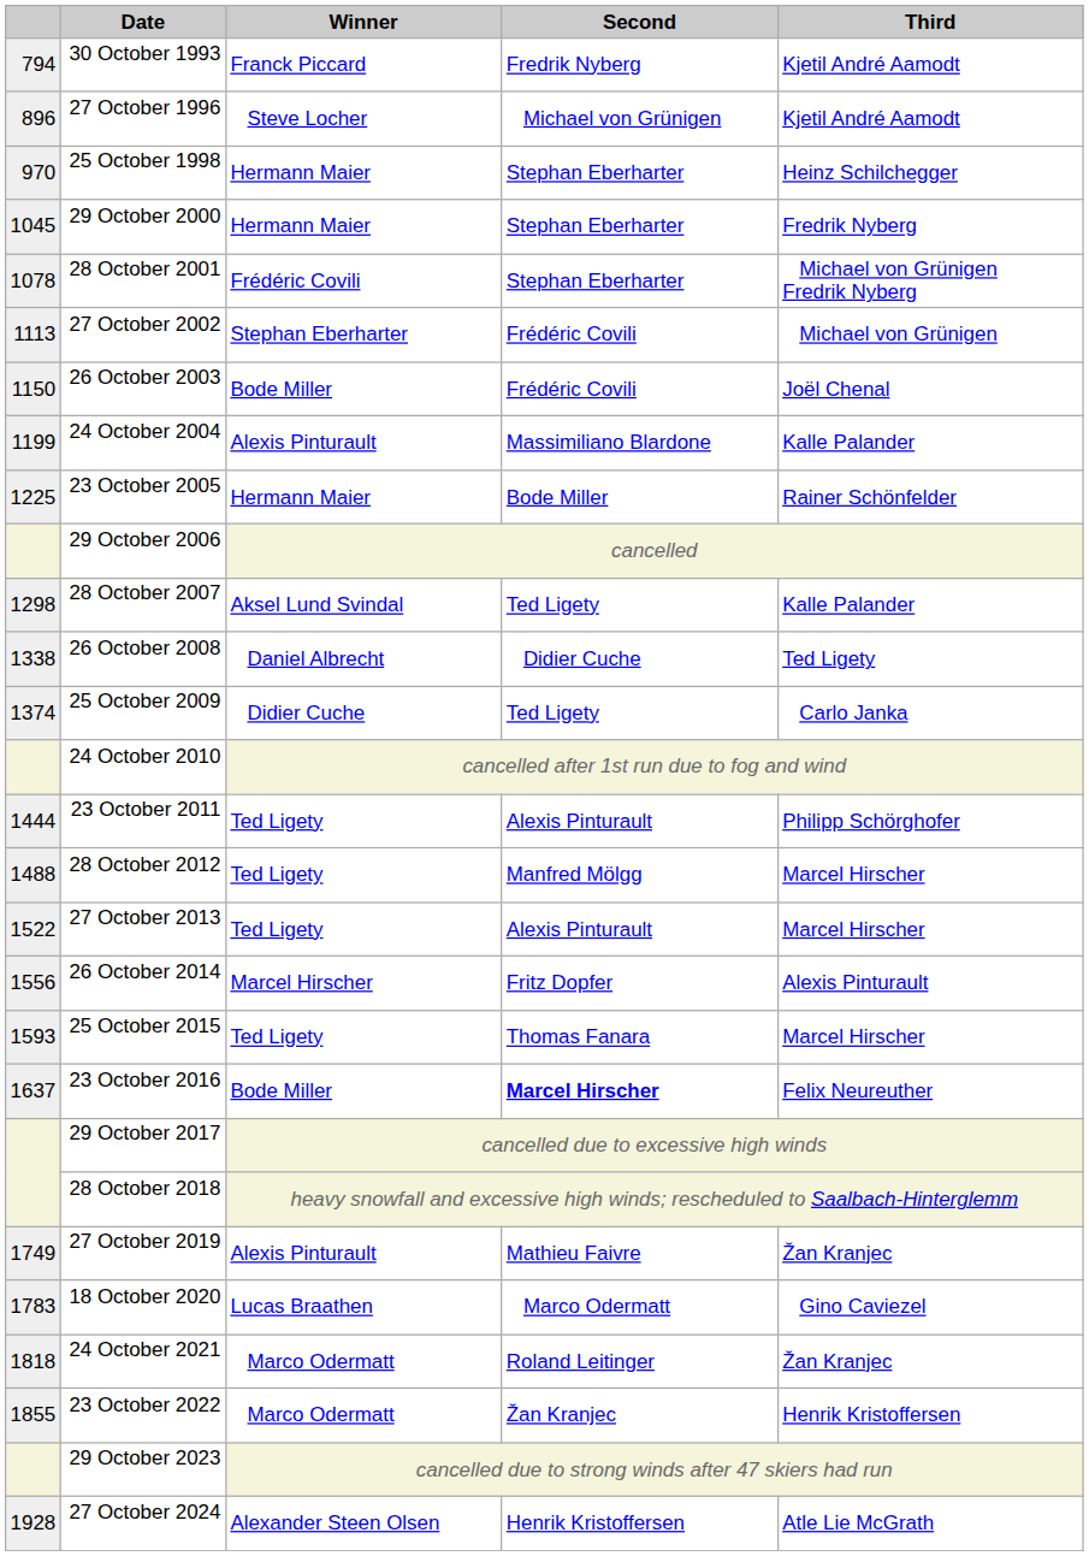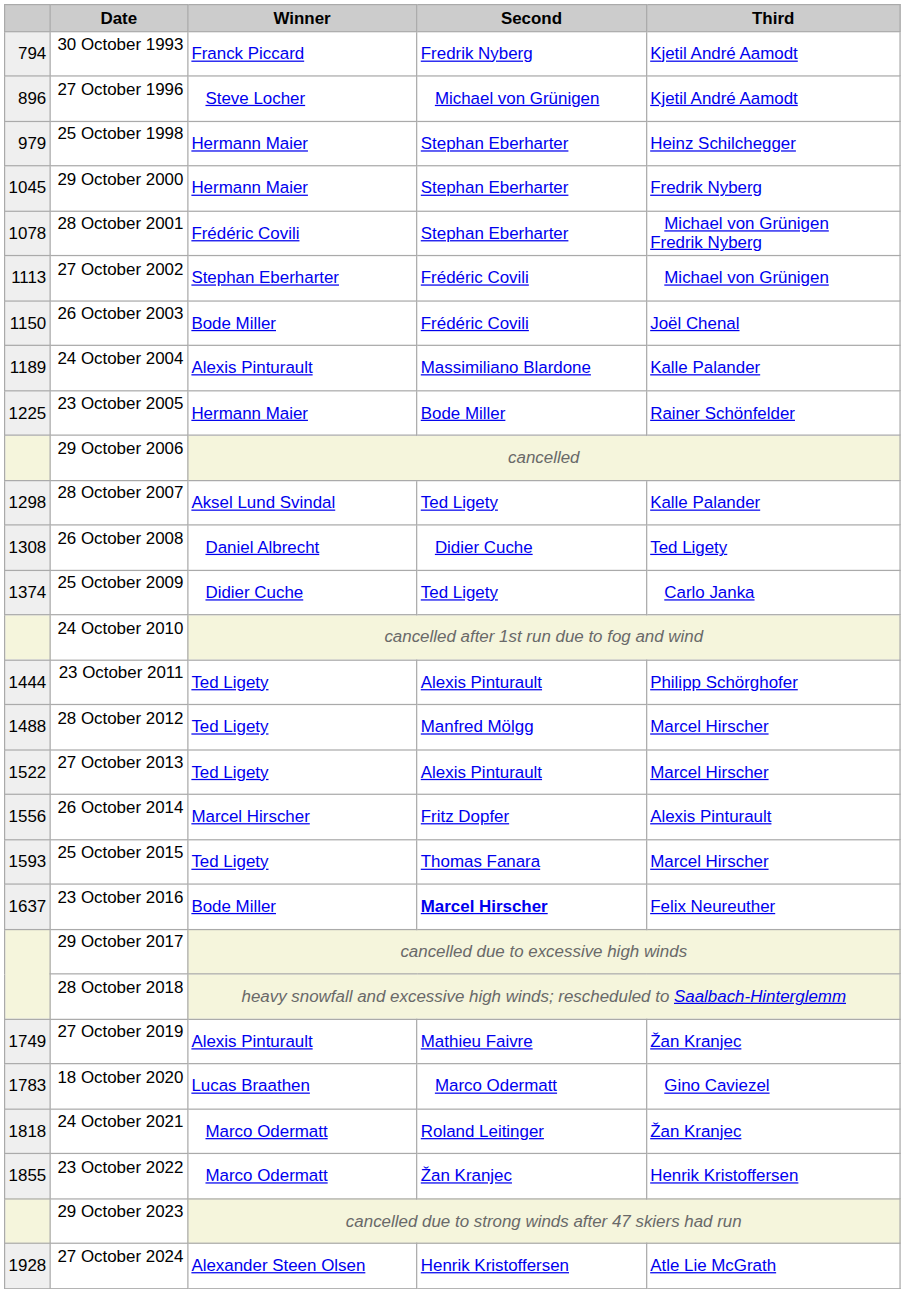25 October 1998 | column 1: 970 -> 979
24 October 2004 | column 1: 1199 -> 1189
26 October 2008 | column 1: 1338 -> 1308
